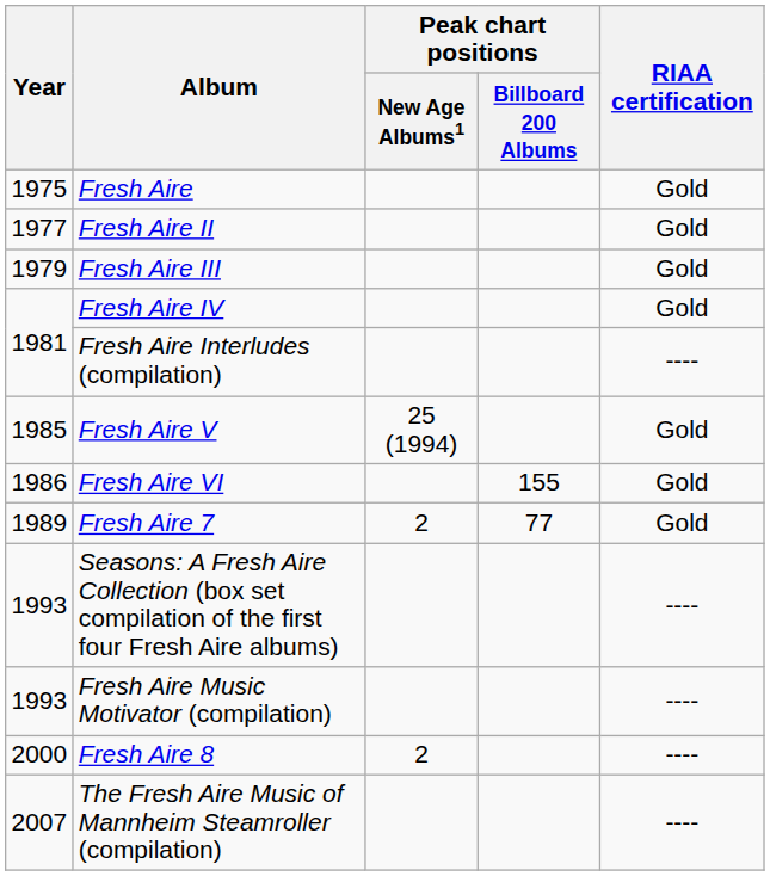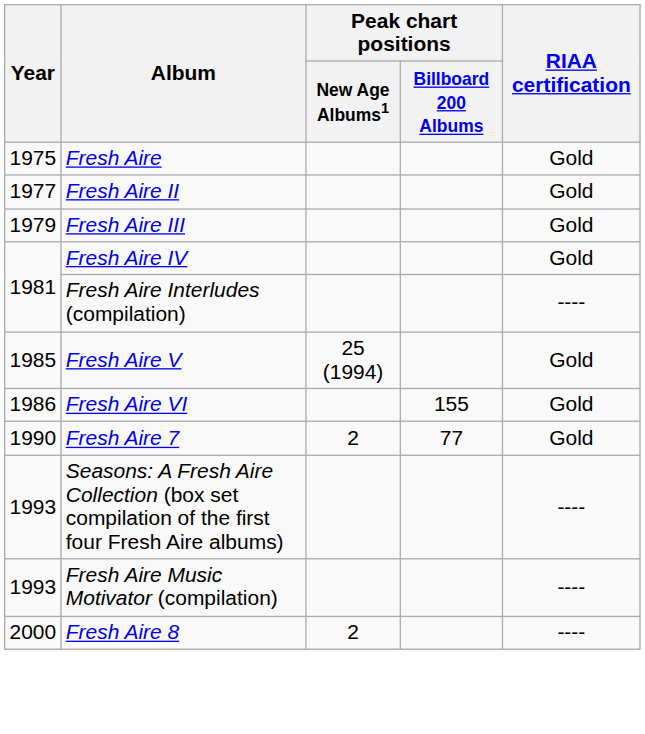Fresh Aire 7 | Year: 1989 -> 1990
- row: 2007 | The Fresh Aire Music of Mannheim Steamroller (compilation) | ----
